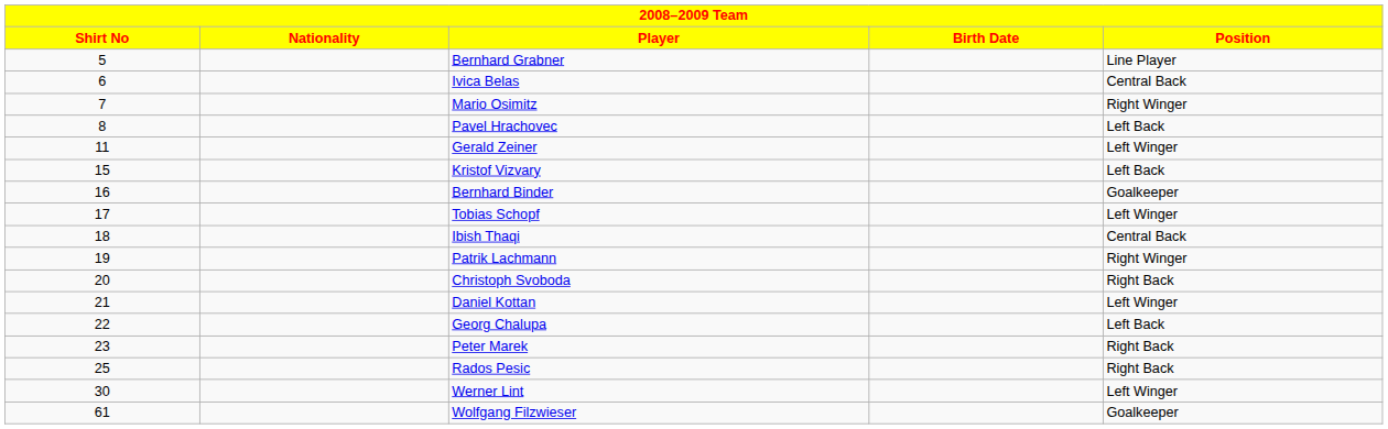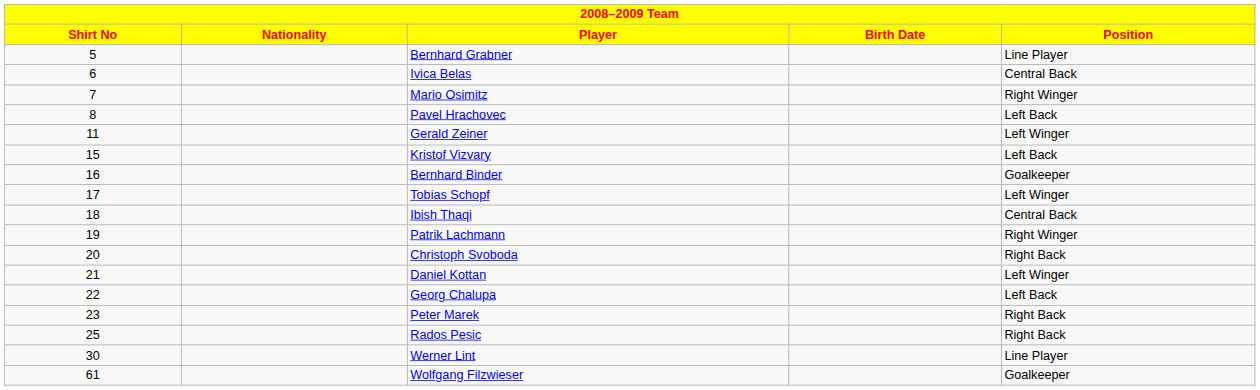Werner Lint | Position: Left Winger -> Line Player
